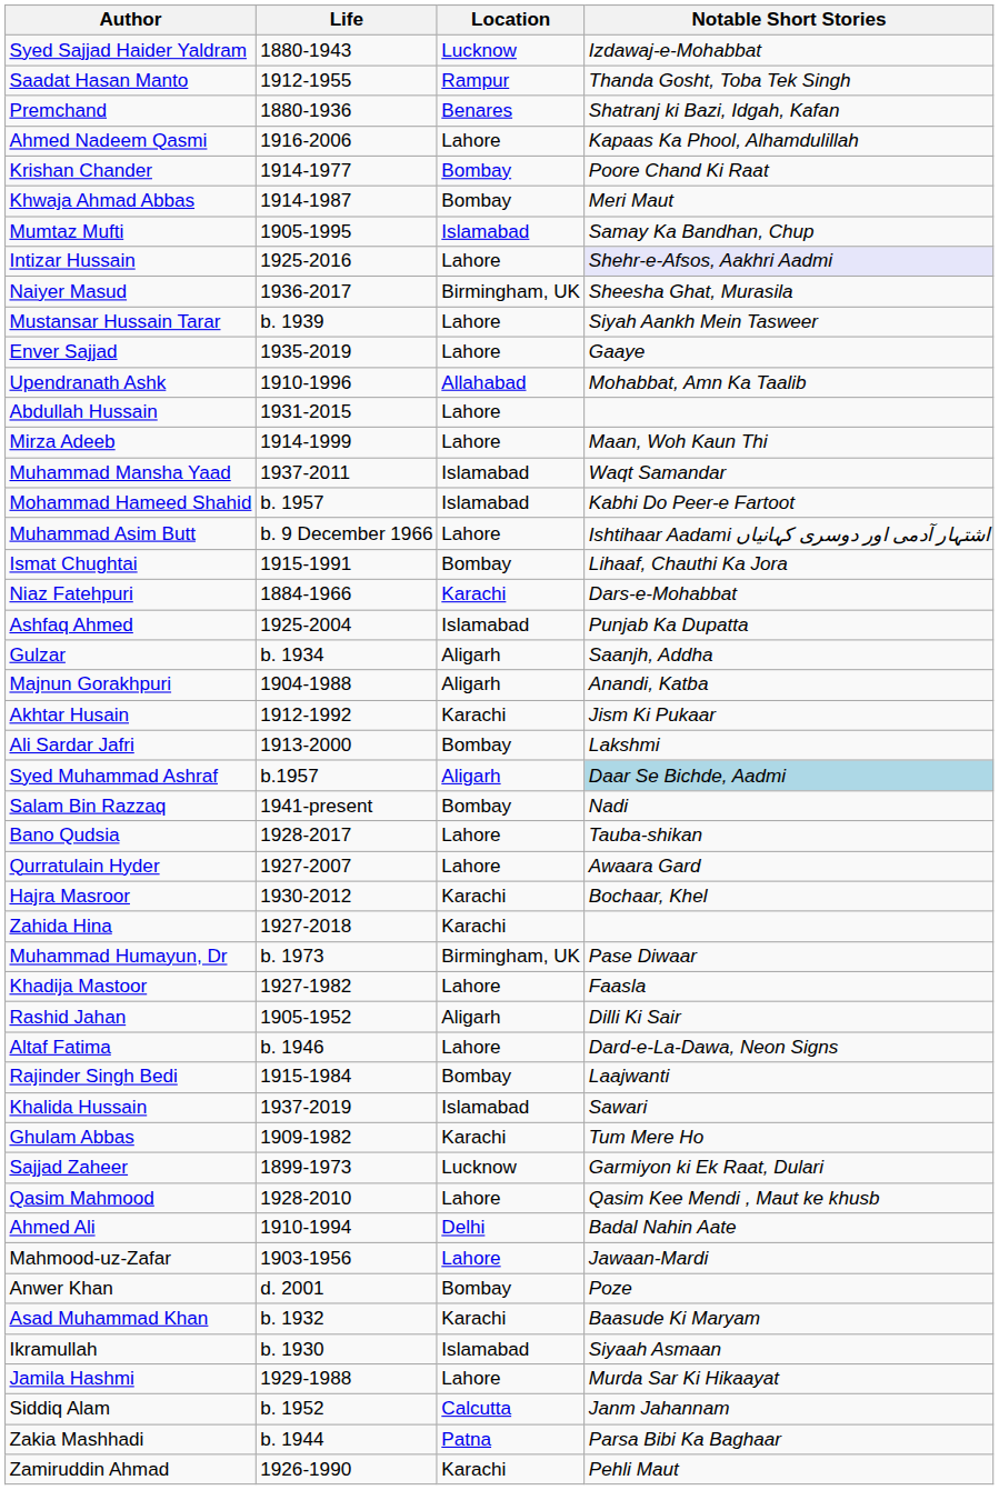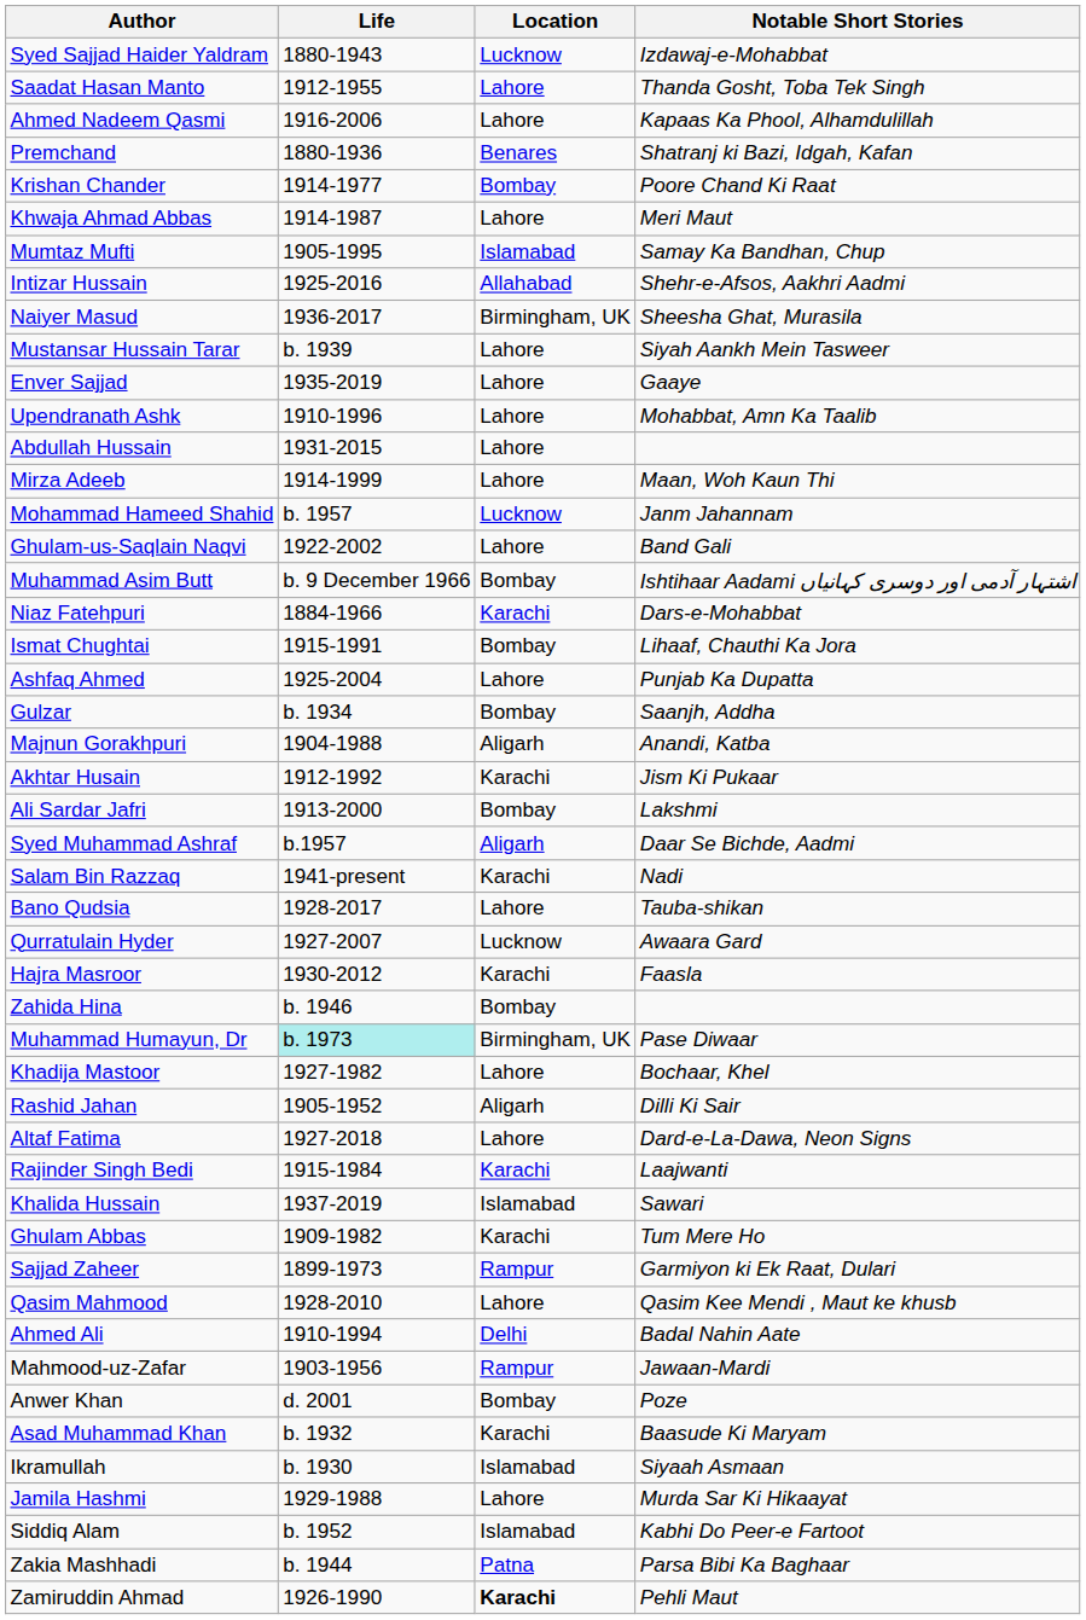Saadat Hasan Manto | Location: Rampur -> Lahore
rows swapped: Premchand <-> Ahmed Nadeem Qasmi
Khwaja Ahmad Abbas | Location: Bombay -> Lahore
Intizar Hussain | Location: Lahore -> Allahabad
Intizar Hussain | Notable Short Stories: lavender background -> no background
Upendranath Ashk | Location: Allahabad -> Lahore
- row: Muhammad Mansha Yaad | 1937-2011 | Islamabad | Waqt Samandar
Mohammad Hameed Shahid | Location: Islamabad -> Lucknow
Mohammad Hameed Shahid | Notable Short Stories: Kabhi Do Peer-e Fartoot -> Janm Jahannam
+ row: Ghulam-us-Saqlain Naqvi | 1922-2002 | Lahore | Band Gali
Muhammad Asim Butt | Location: Lahore -> Bombay
rows swapped: Ismat Chughtai <-> Niaz Fatehpuri
Ashfaq Ahmed | Location: Islamabad -> Lahore
Gulzar | Location: Aligarh -> Bombay
Syed Muhammad Ashraf | Notable Short Stories: lightblue background -> no background
Salam Bin Razzaq | Location: Bombay -> Karachi
Qurratulain Hyder | Location: Lahore -> Lucknow
Hajra Masroor | Notable Short Stories: Bochaar, Khel -> Faasla
Zahida Hina | Life: 1927-2018 -> b. 1946
Zahida Hina | Location: Karachi -> Bombay
Muhammad Humayun, Dr | Life: no background -> paleturquoise background
Khadija Mastoor | Notable Short Stories: Faasla -> Bochaar, Khel
Altaf Fatima | Life: b. 1946 -> 1927-2018
Rajinder Singh Bedi | Location: Bombay -> Karachi
Sajjad Zaheer | Location: Lucknow -> Rampur
Mahmood-uz-Zafar | Location: Lahore -> Rampur
Siddiq Alam | Location: Calcutta -> Islamabad
Siddiq Alam | Notable Short Stories: Janm Jahannam -> Kabhi Do Peer-e Fartoot
Zamiruddin Ahmad | Location: normal -> bold
